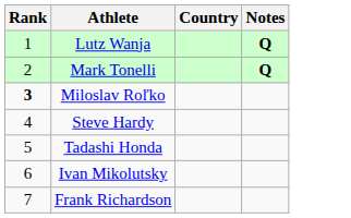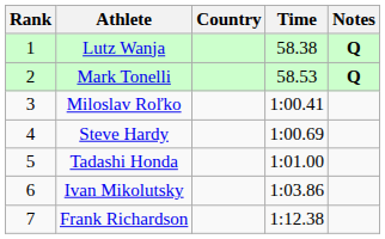+ column: Time | 58.38 | 58.53 | 1:00.41 | 1:00.69 | 1:01.00 | 1:03.86 | 1:12.38
Miloslav Roľko | Rank: bold -> normal
